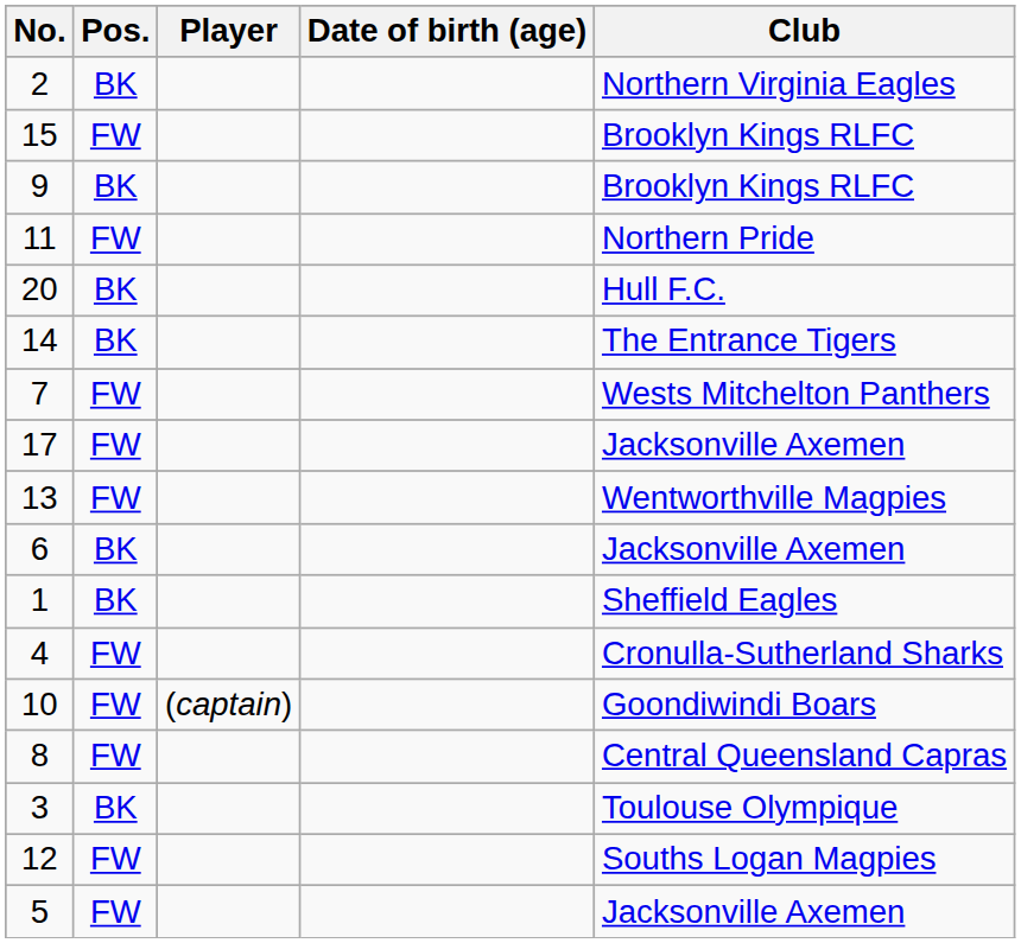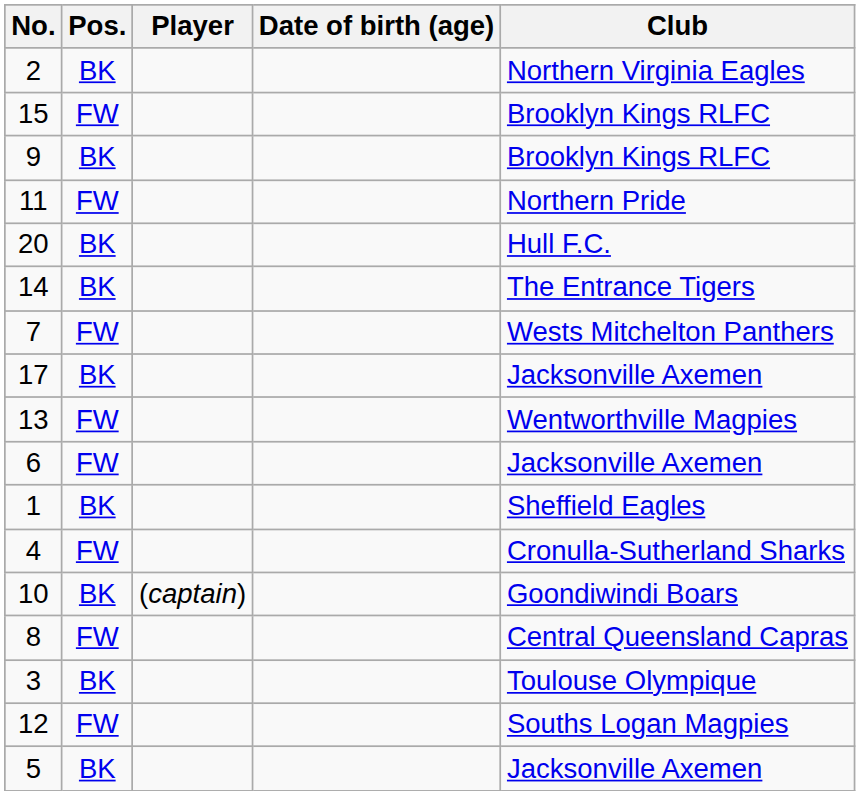17 | Pos.: FW -> BK
6 | Pos.: BK -> FW
10 | Pos.: FW -> BK
5 | Pos.: FW -> BK
